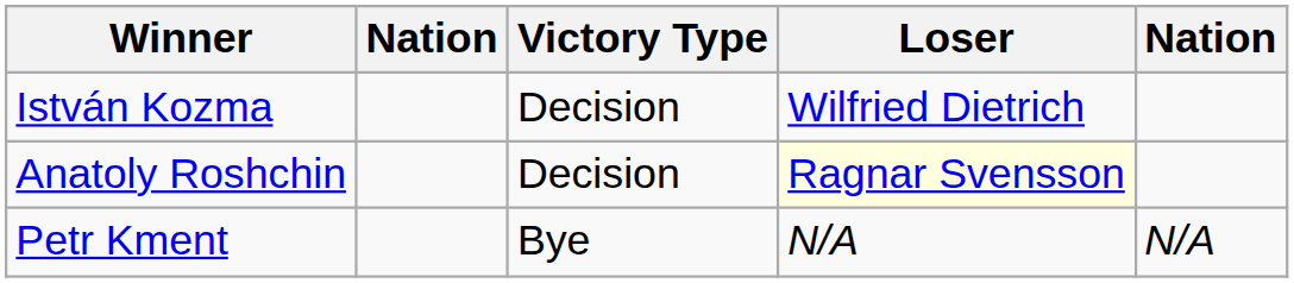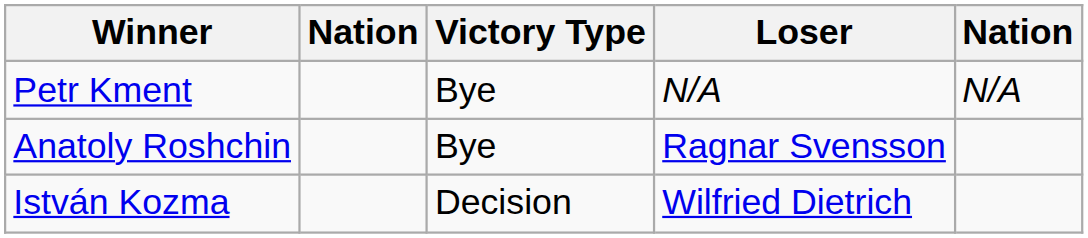rows swapped: István Kozma <-> Petr Kment
Anatoly Roshchin | Victory Type: Decision -> Bye
Anatoly Roshchin | Loser: lightyellow background -> no background
